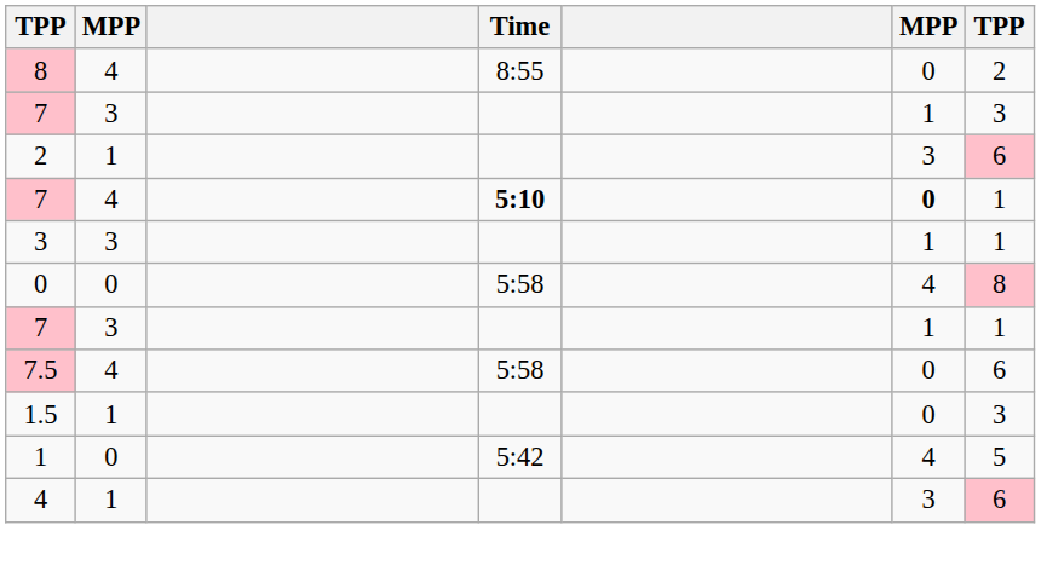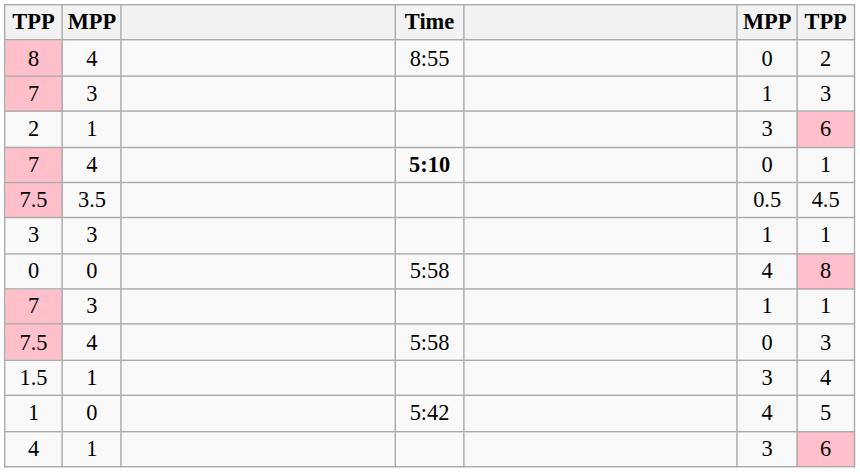7 / 4 | column 6: bold -> normal
+ row: 7.5 | 3.5 | 0.5 | 4.5
7.5 / 4 | column 7: 6 -> 3
1.5 | column 6: 0 -> 3
1.5 | column 7: 3 -> 4
